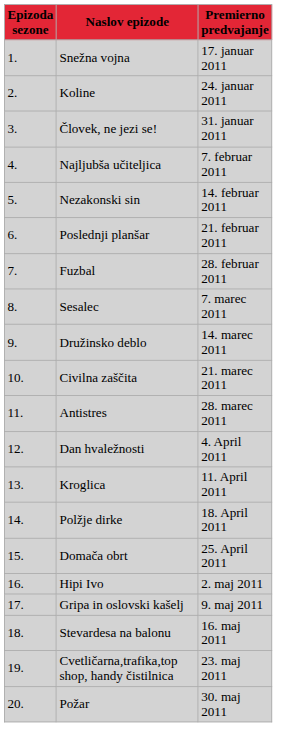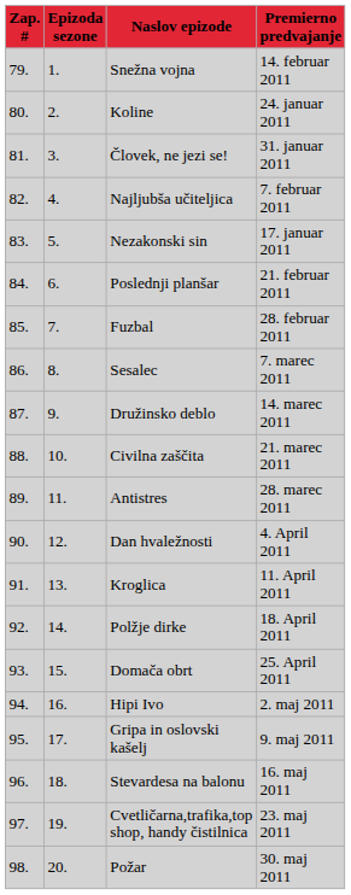+ column: Zap. # | 79. | 80. | 81. | 82. | 83. | 84. | 85. | 86. | 87. | 88. | 89. | 90. | 91. | 92. | 93. | 94. | 95. | 96. | 97. | 98.
Snežna vojna | Premierno predvajanje: 17. januar 2011 -> 14. februar 2011
Nezakonski sin | Premierno predvajanje: 14. februar 2011 -> 17. januar 2011
